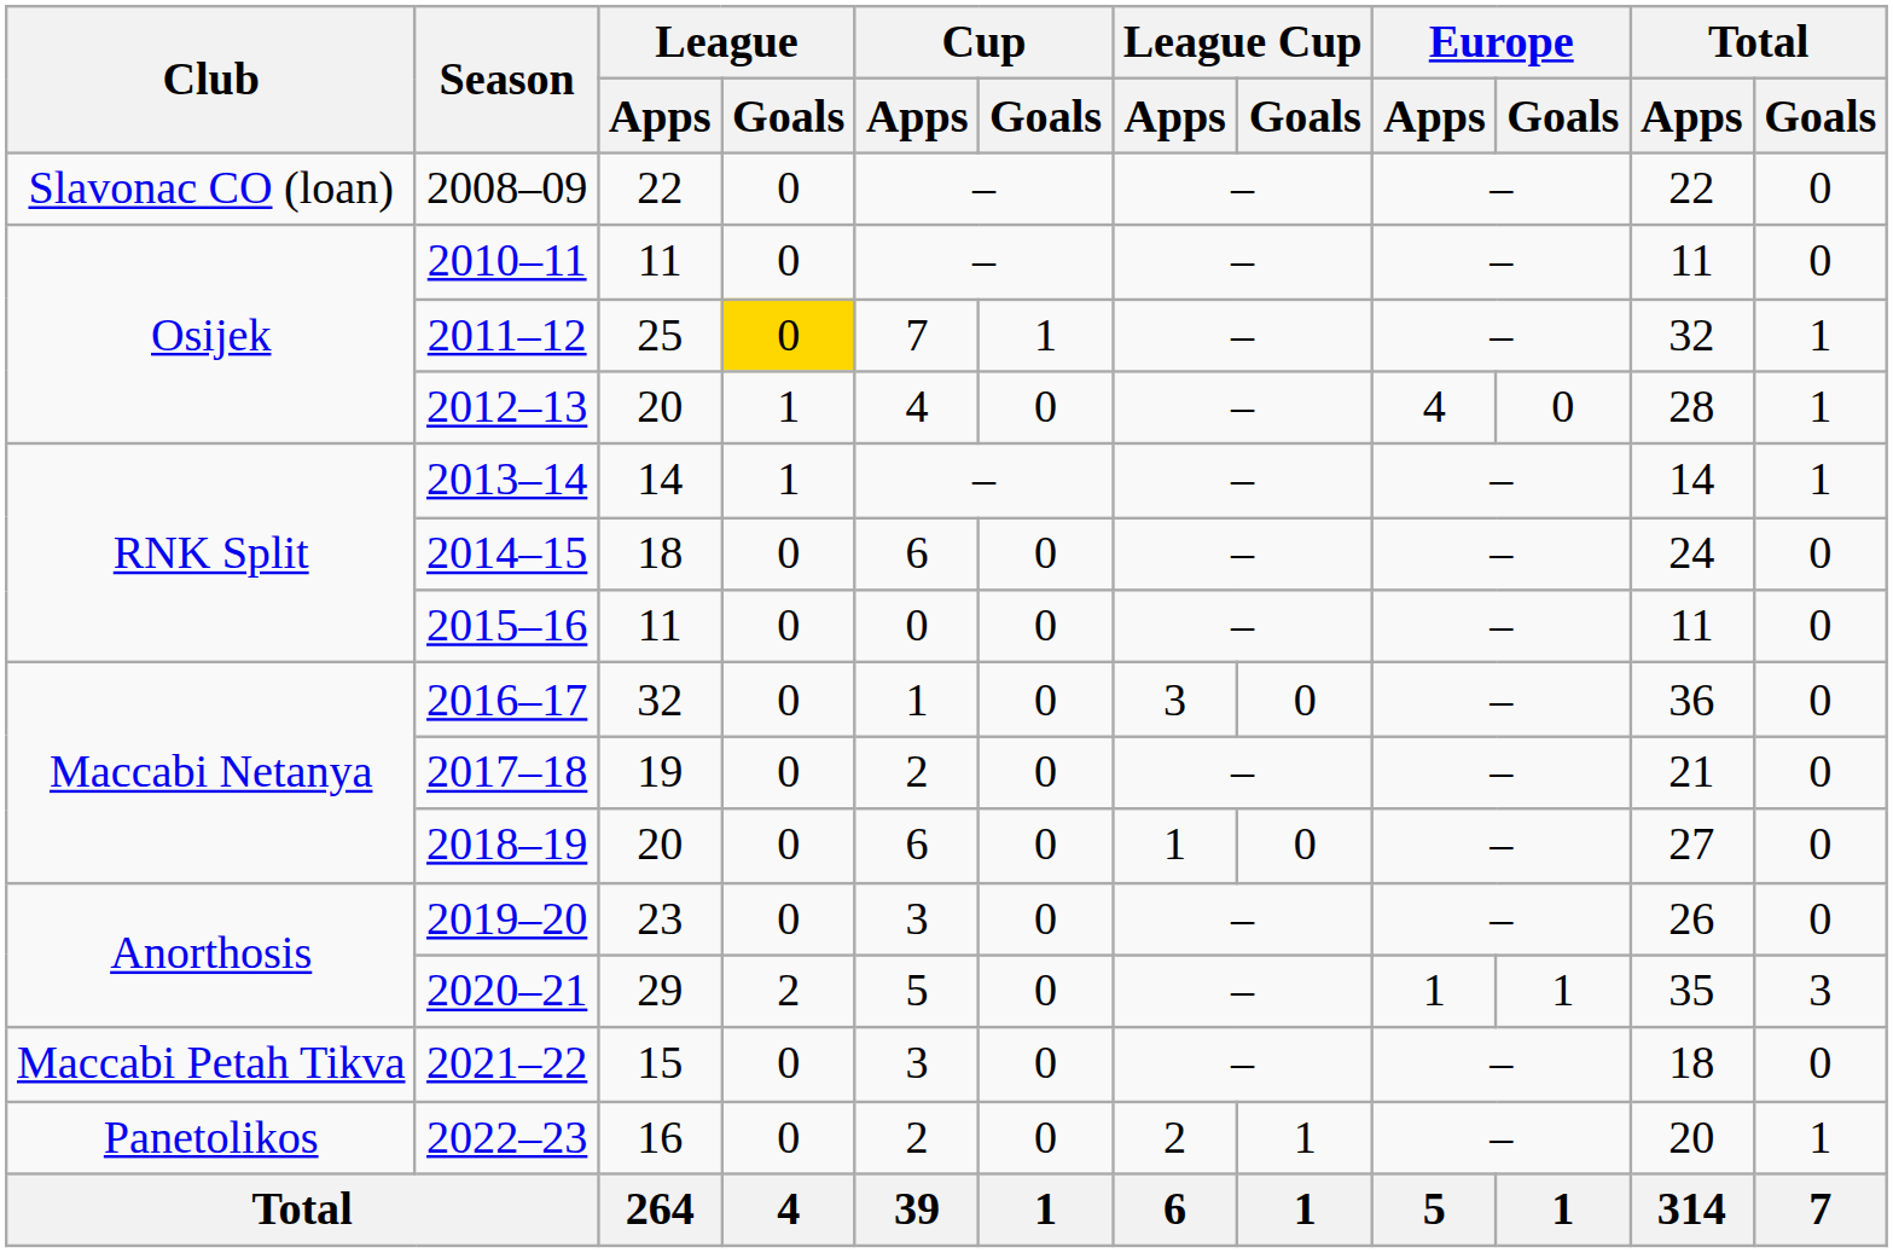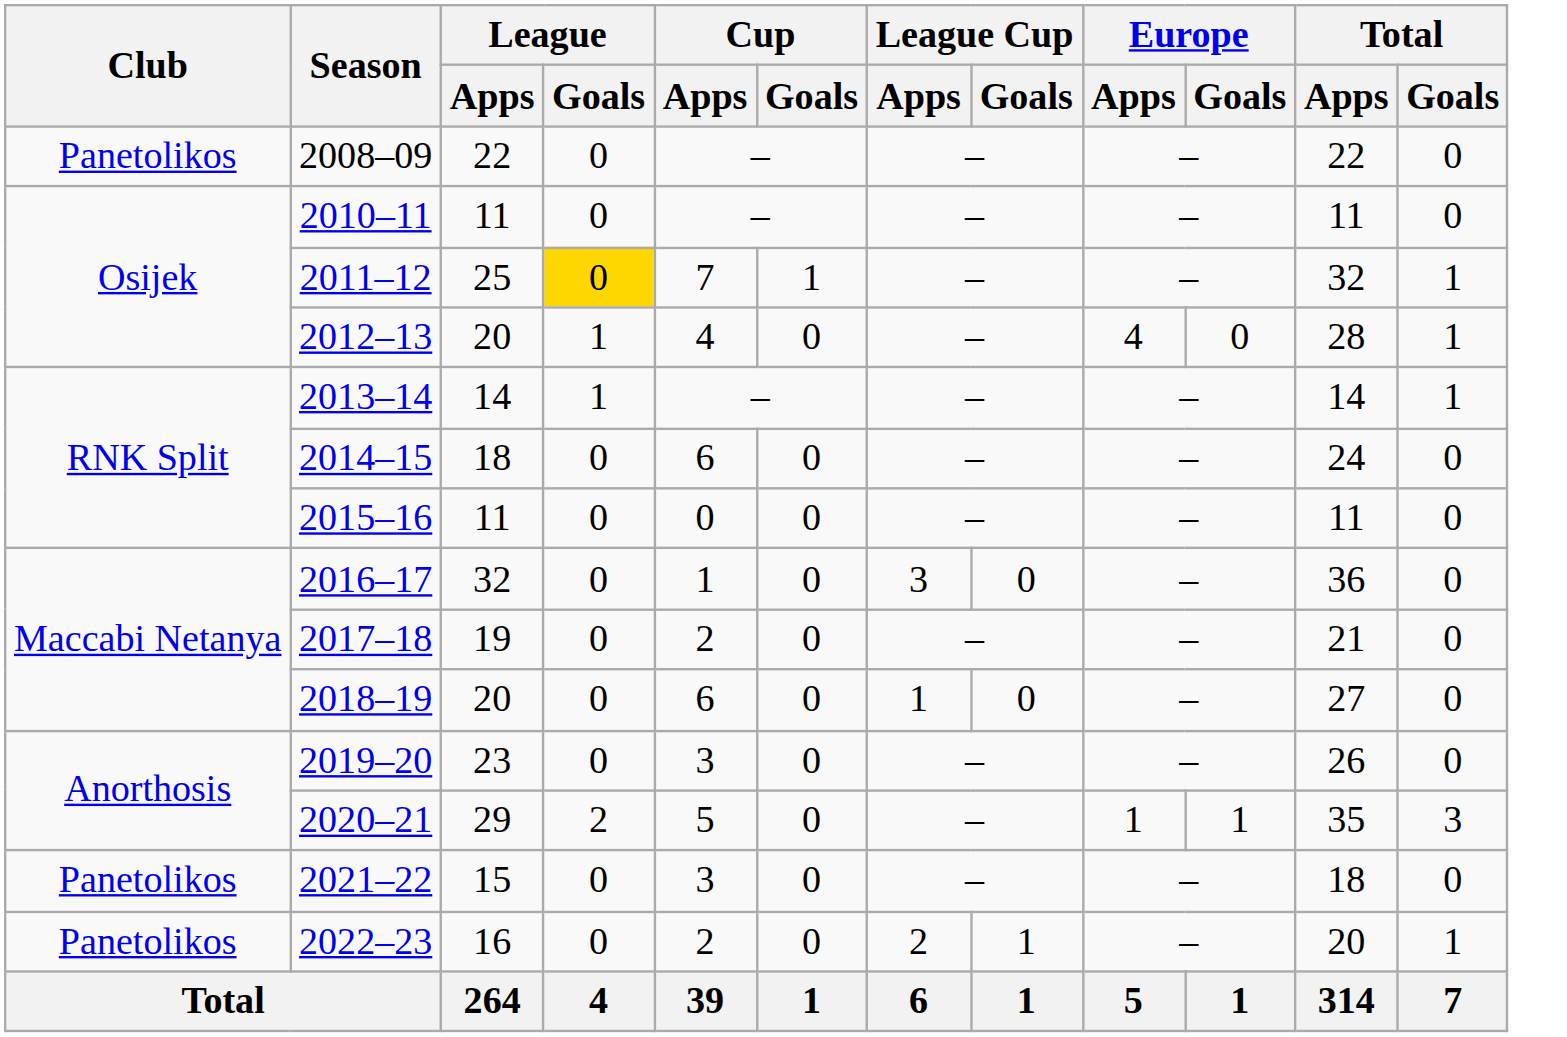2008–09 | Club: Slavonac CO (loan) -> Panetolikos
2021–22 | Club: Maccabi Petah Tikva -> Panetolikos
